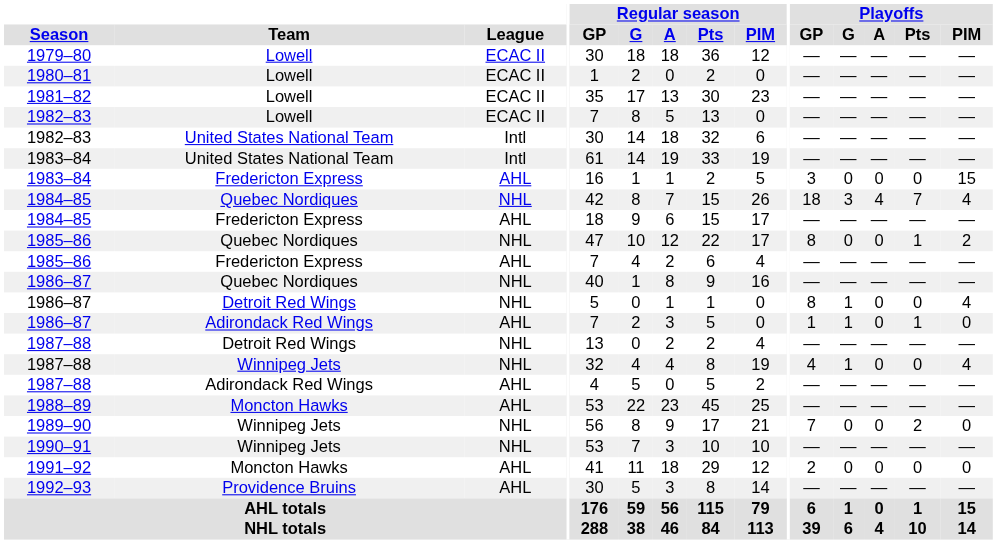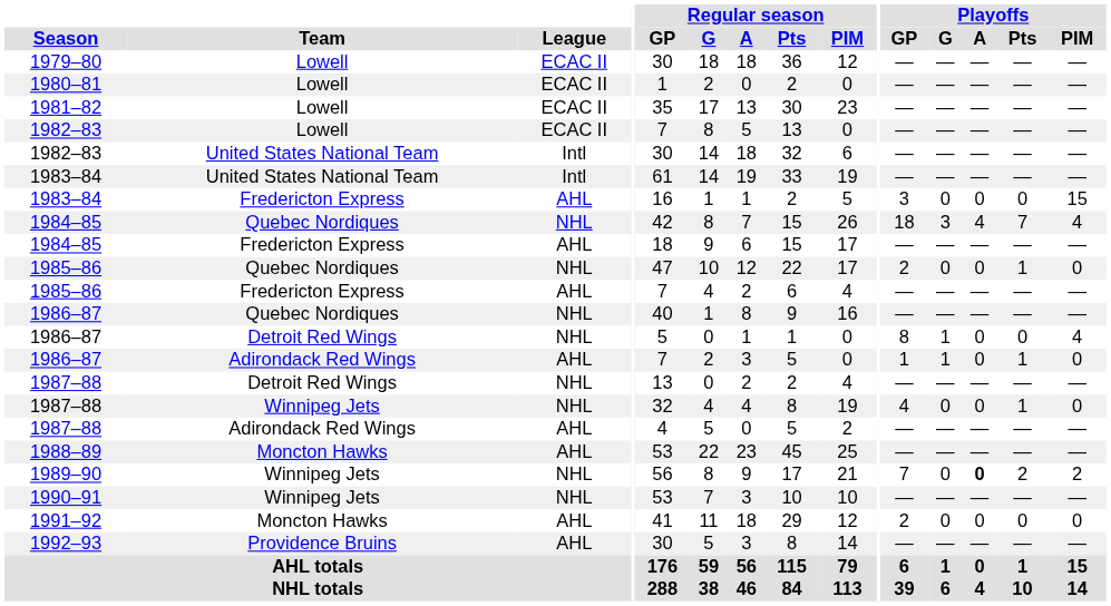1985–86 / Quebec Nordiques | Playoffs / GP: 8 -> 2
1985–86 / Quebec Nordiques | Playoffs / PIM: 2 -> 0
1987–88 / Winnipeg Jets | Playoffs / G: 1 -> 0
1987–88 / Winnipeg Jets | Playoffs / Pts: 0 -> 1
1987–88 / Winnipeg Jets | Playoffs / PIM: 4 -> 0
1989–90 | Playoffs / A: normal -> bold
1989–90 | Playoffs / PIM: 0 -> 2
